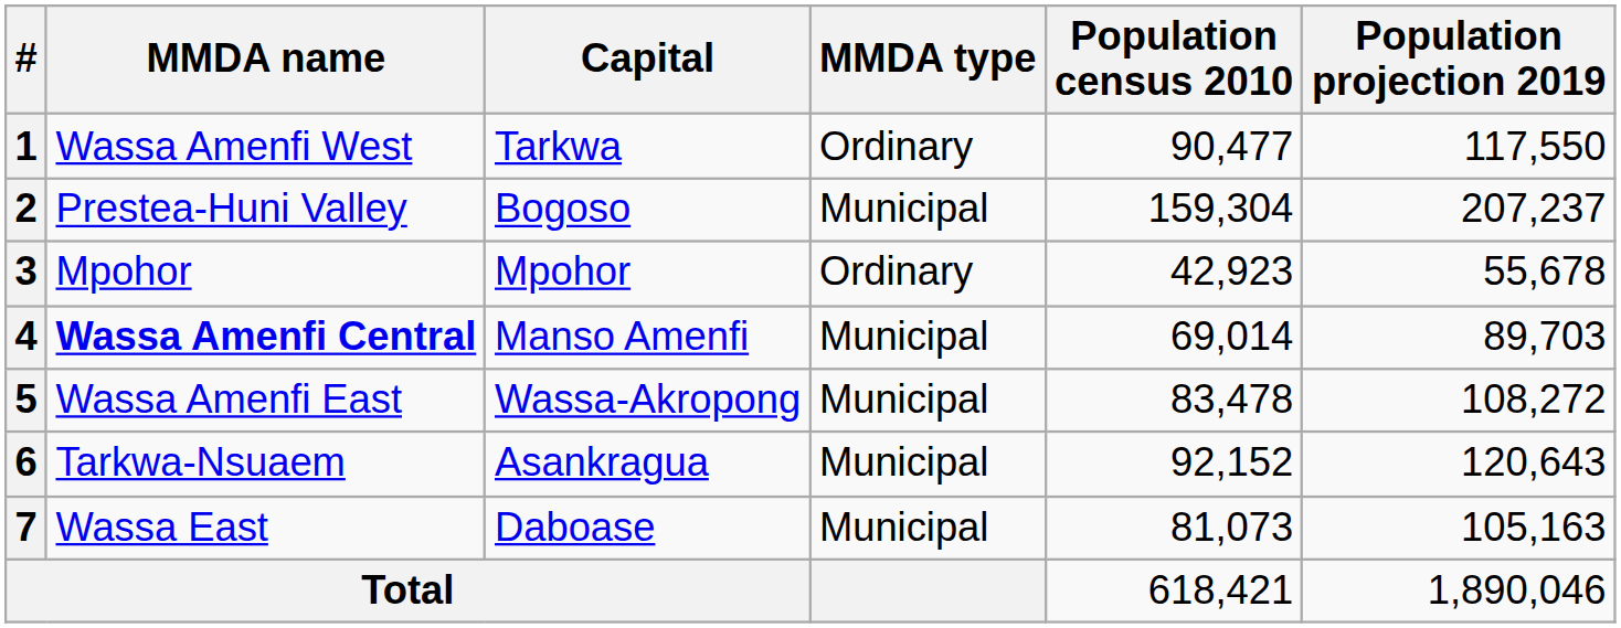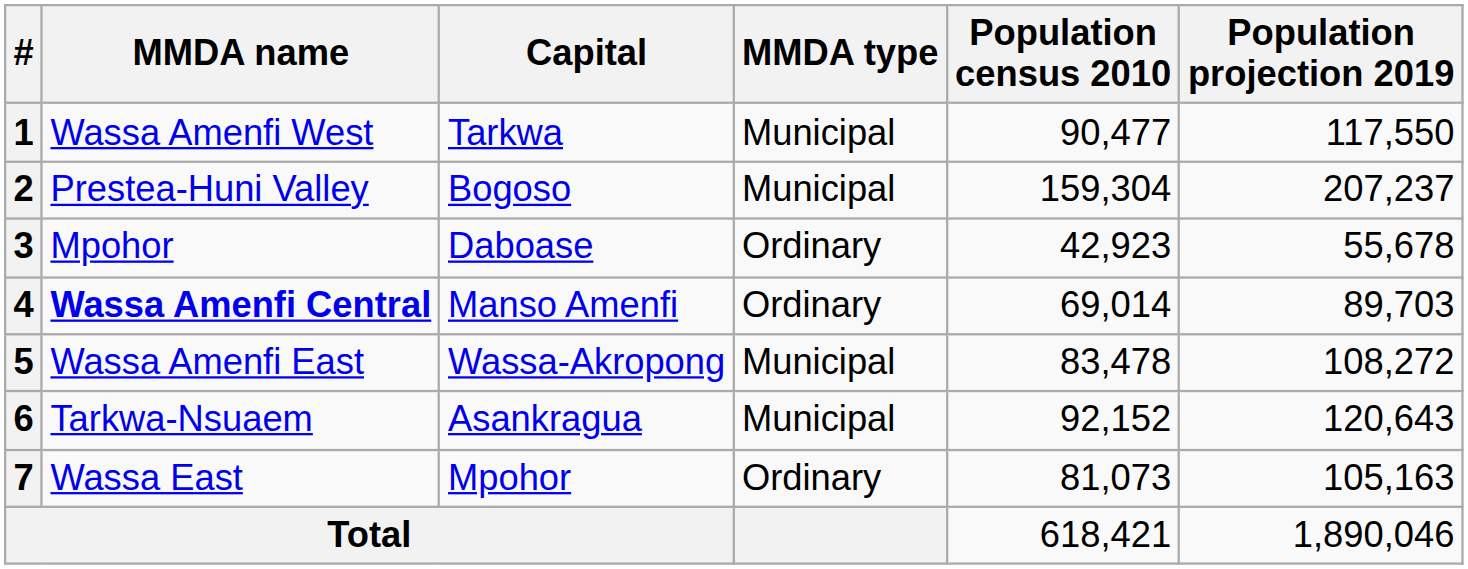1 | MMDA type: Ordinary -> Municipal
3 | Capital: Mpohor -> Daboase
4 | MMDA type: Municipal -> Ordinary
7 | Capital: Daboase -> Mpohor
7 | MMDA type: Municipal -> Ordinary
